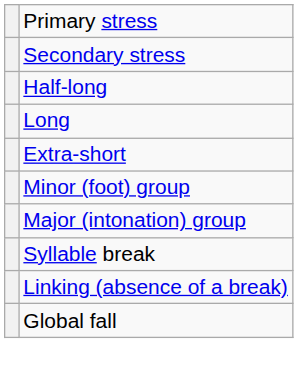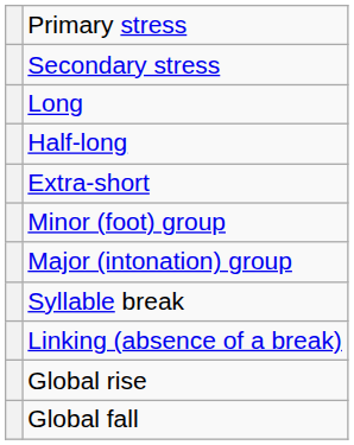rows swapped: Long <-> Half-long
+ row: Global rise
